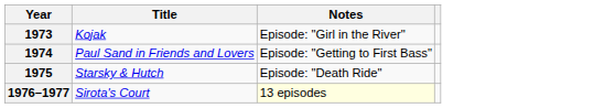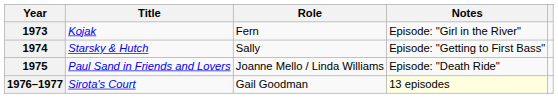+ column: Role | Fern | Sally | Joanne Mello / Linda Williams | Gail Goodman
1974 | Title: Paul Sand in Friends and Lovers -> Starsky & Hutch
1975 | Title: Starsky & Hutch -> Paul Sand in Friends and Lovers
